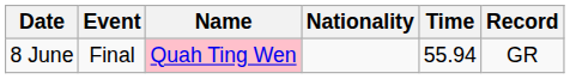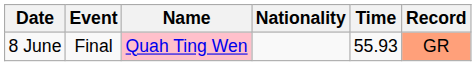8 June | Time: 55.94 -> 55.93
8 June | Record: no background -> lightsalmon background
